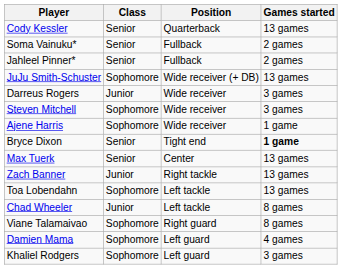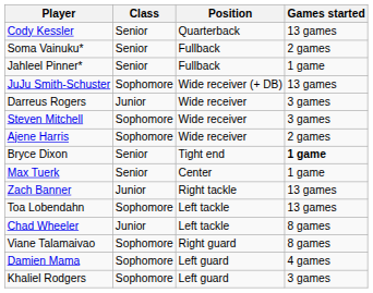Jahleel Pinner* | Games started: 2 games -> 1 game
Ajene Harris | Games started: 1 game -> 2 games
Max Tuerk | Games started: 13 games -> 1 game
